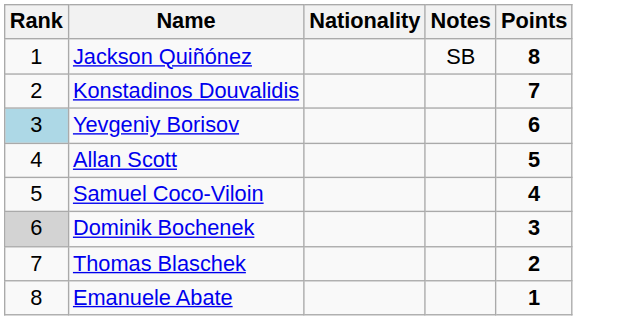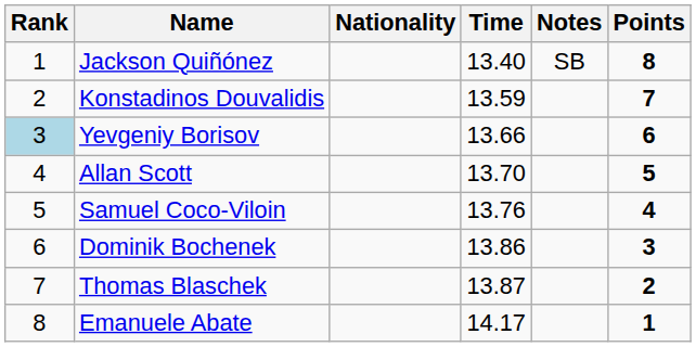+ column: Time | 13.40 | 13.59 | 13.66 | 13.70 | 13.76 | 13.86 | 13.87 | 14.17
Dominik Bochenek | Rank: lightgrey background -> no background
